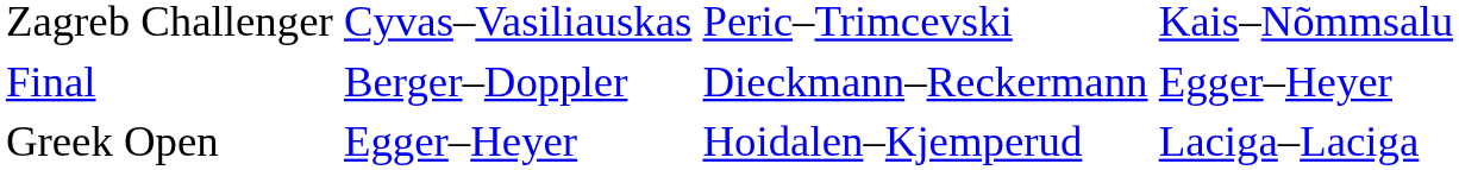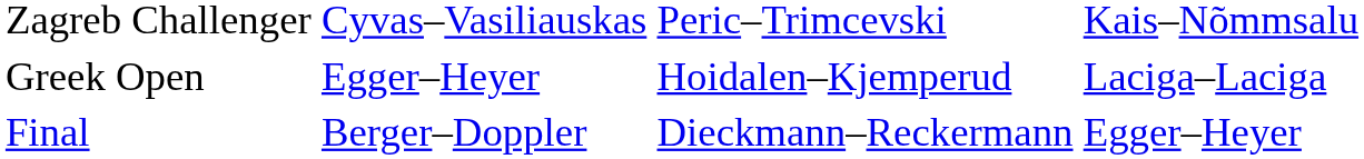rows swapped: Greek Open <-> Final
